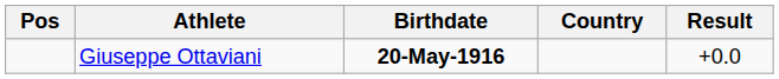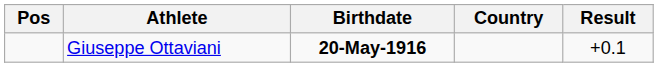Giuseppe Ottaviani | Result: +0.0 -> +0.1
